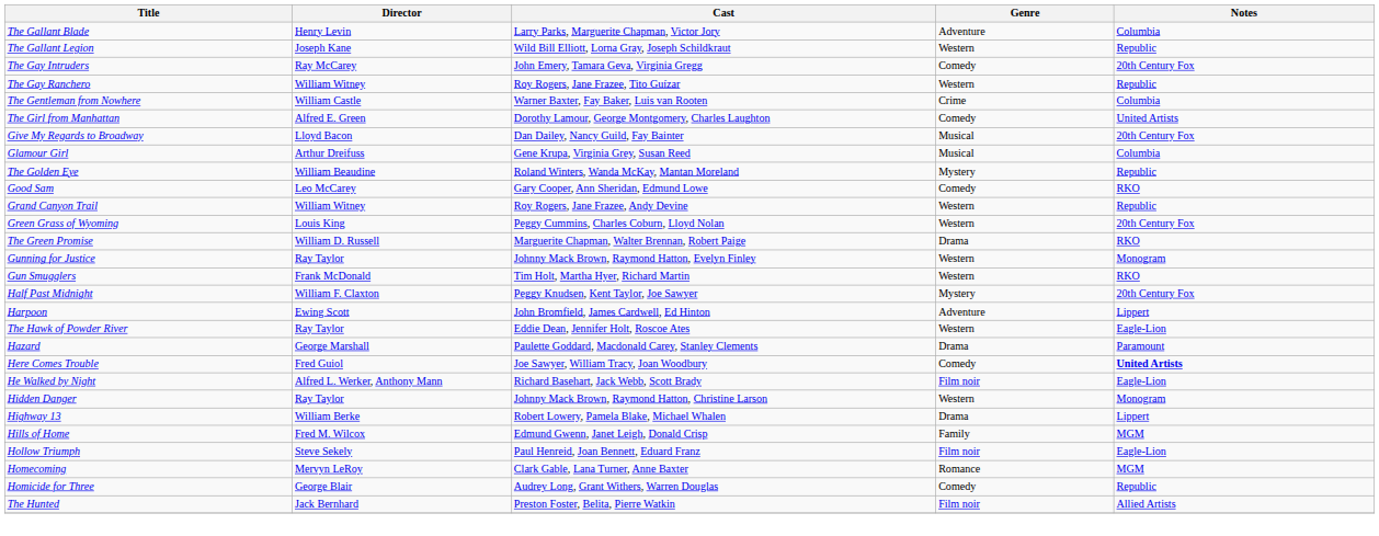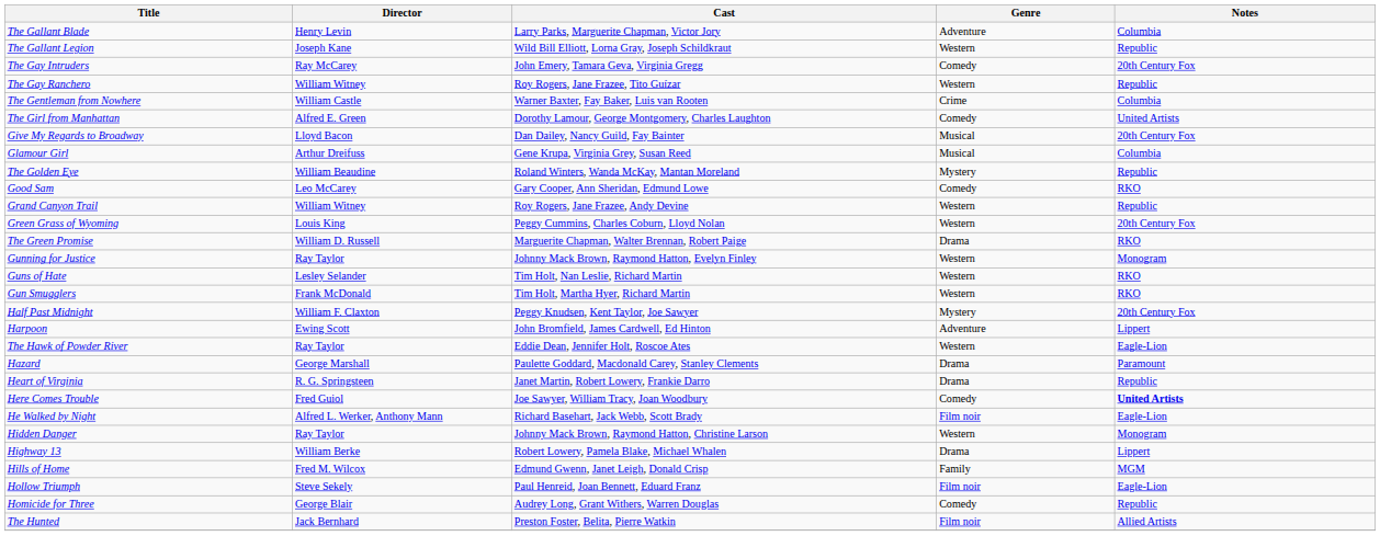+ row: Guns of Hate | Lesley Selander | Tim Holt, Nan Leslie, Richard Martin | Western | RKO
+ row: Heart of Virginia | R. G. Springsteen | Janet Martin, Robert Lowery, Frankie Darro | Drama | Republic
- row: Homecoming | Mervyn LeRoy | Clark Gable, Lana Turner, Anne Baxter | Romance | MGM
